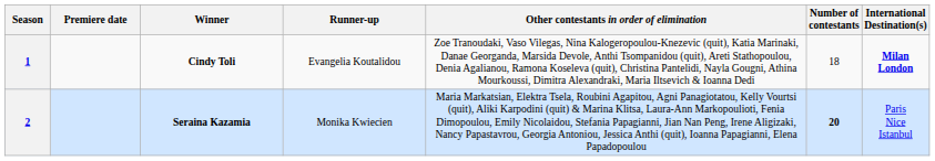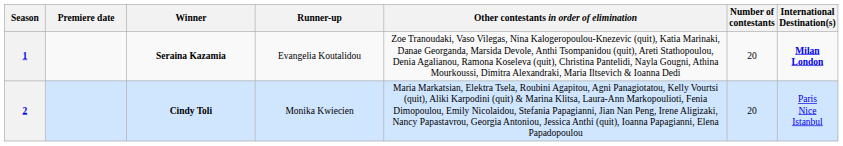1 | Winner: Cindy Toli -> Seraina Kazamia
1 | Number of contestants: 18 -> 20
2 | Winner: Seraina Kazamia -> Cindy Toli
2 | Number of contestants: bold -> normal
